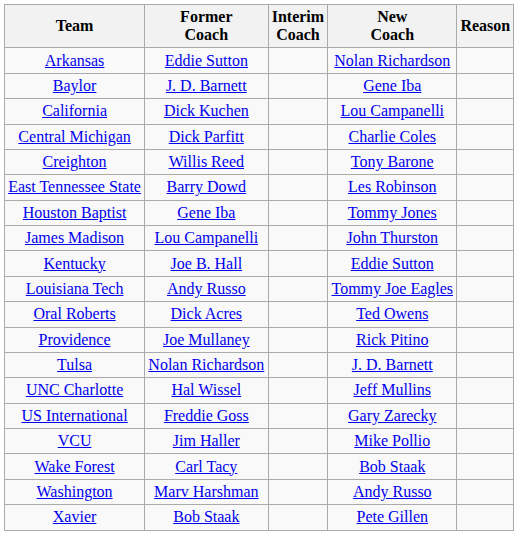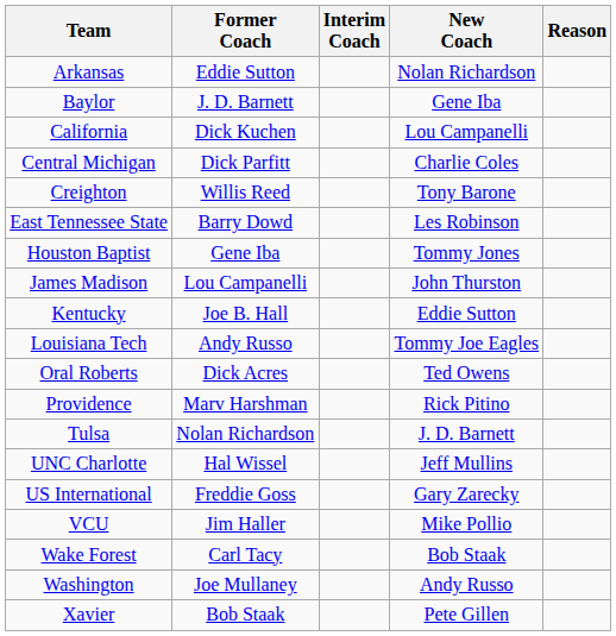Providence | Former Coach: Joe Mullaney -> Marv Harshman
Washington | Former Coach: Marv Harshman -> Joe Mullaney
